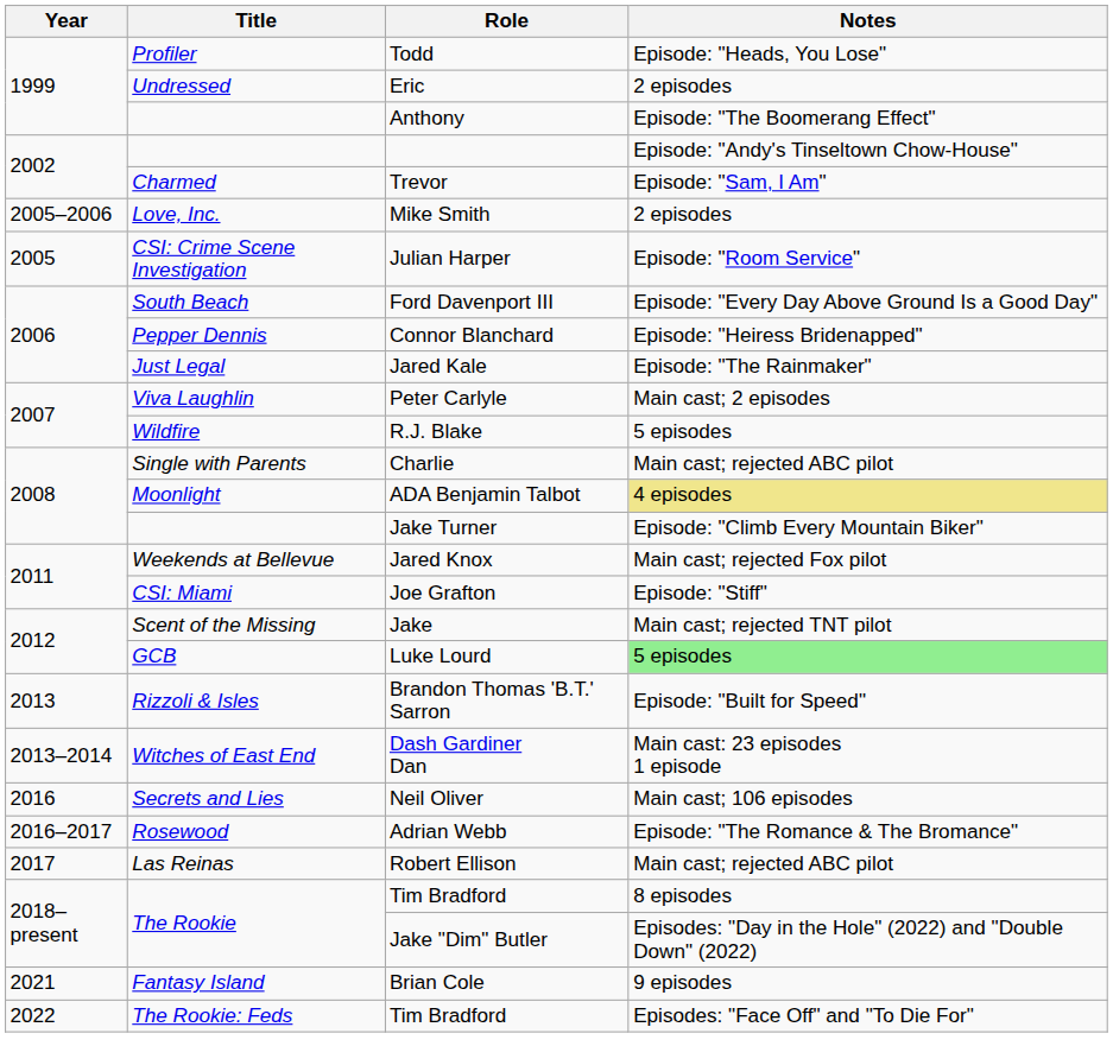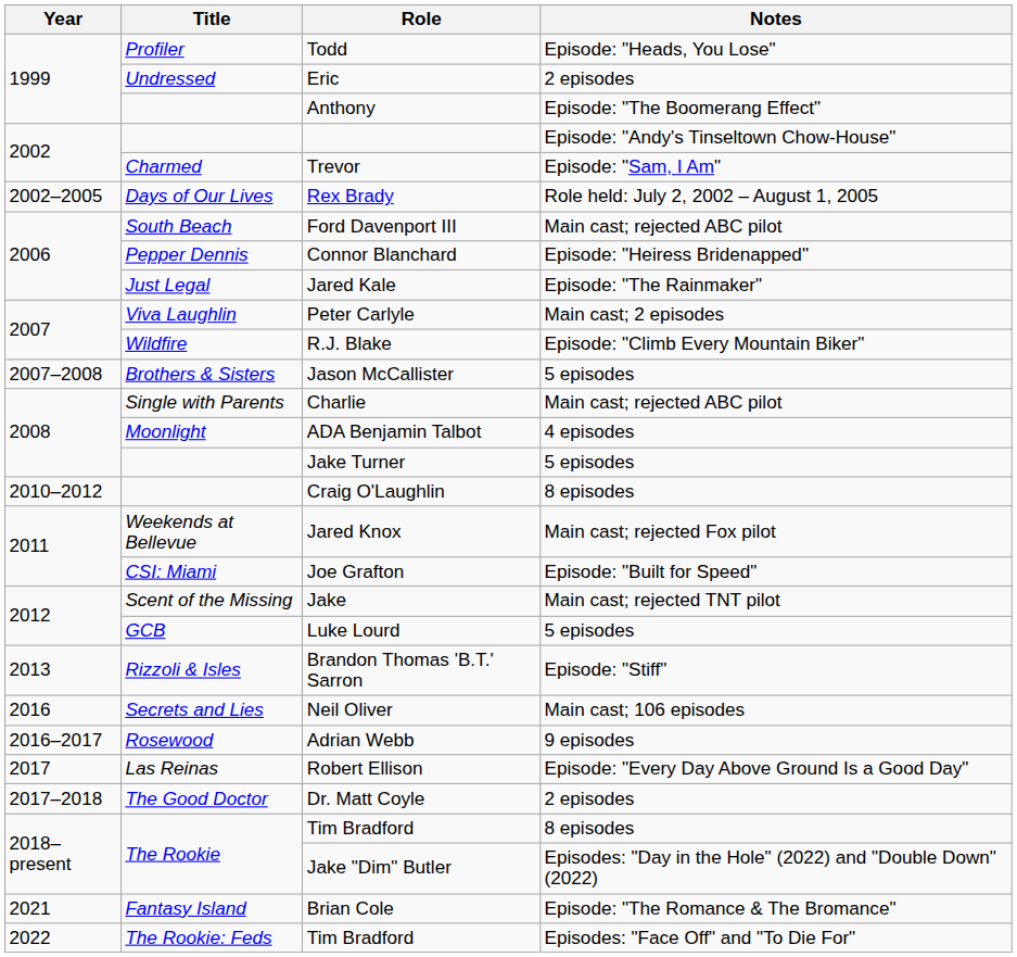+ row: 2002–2005 | Days of Our Lives | Rex Brady | Role held: July 2, 2002 – August 1, 2005
- row: 2005–2006 | Love, Inc. | Mike Smith | 2 episodes
- row: 2005 | CSI: Crime Scene Investigation | Julian Harper | Episode: "Room Service"
Ford Davenport III | Notes: Episode: "Every Day Above Ground Is a Good Day" -> Main cast; rejected ABC pilot
R.J. Blake | Notes: 5 episodes -> Episode: "Climb Every Mountain Biker"
+ row: 2007–2008 | Brothers & Sisters | Jason McCallister | 5 episodes
ADA Benjamin Talbot | Notes: khaki background -> no background
Jake Turner | Notes: Episode: "Climb Every Mountain Biker" -> 5 episodes
+ row: 2010–2012 | Craig O'Laughlin | 8 episodes
Joe Grafton | Notes: Episode: "Stiff" -> Episode: "Built for Speed"
Luke Lourd | Notes: lightgreen background -> no background
Brandon Thomas 'B.T.' Sarron | Notes: Episode: "Built for Speed" -> Episode: "Stiff"
- row: 2013–2014 | Witches of East End | Dash Gardiner Dan | Main cast: 23 episodes 1 episode
Adrian Webb | Notes: Episode: "The Romance & The Bromance" -> 9 episodes
Robert Ellison | Notes: Main cast; rejected ABC pilot -> Episode: "Every Day Above Ground Is a Good Day"
+ row: 2017–2018 | The Good Doctor | Dr. Matt Coyle | 2 episodes
Brian Cole | Notes: 9 episodes -> Episode: "The Romance & The Bromance"
